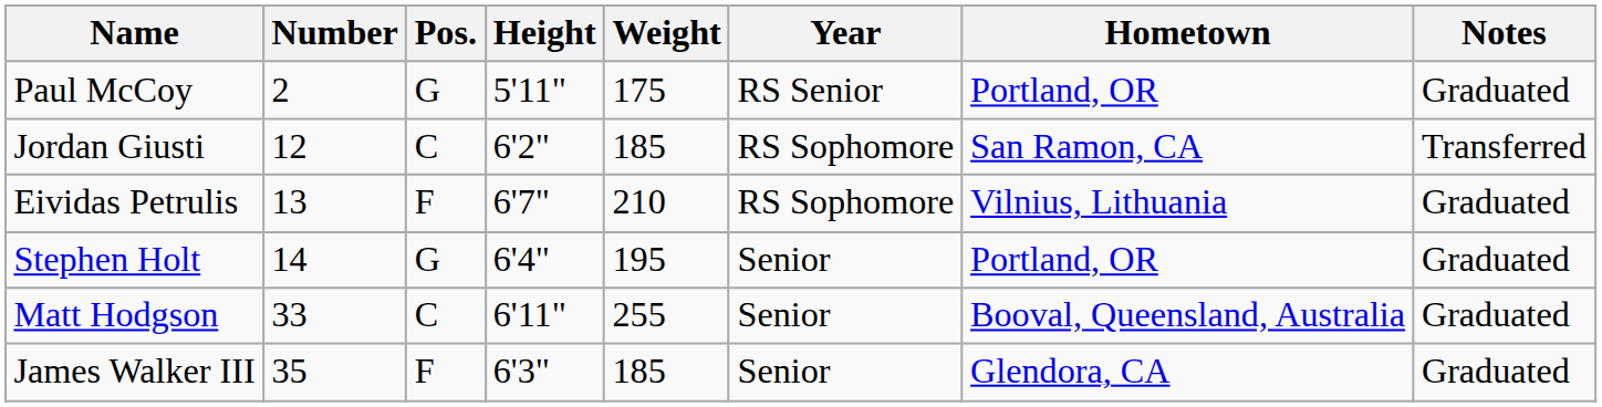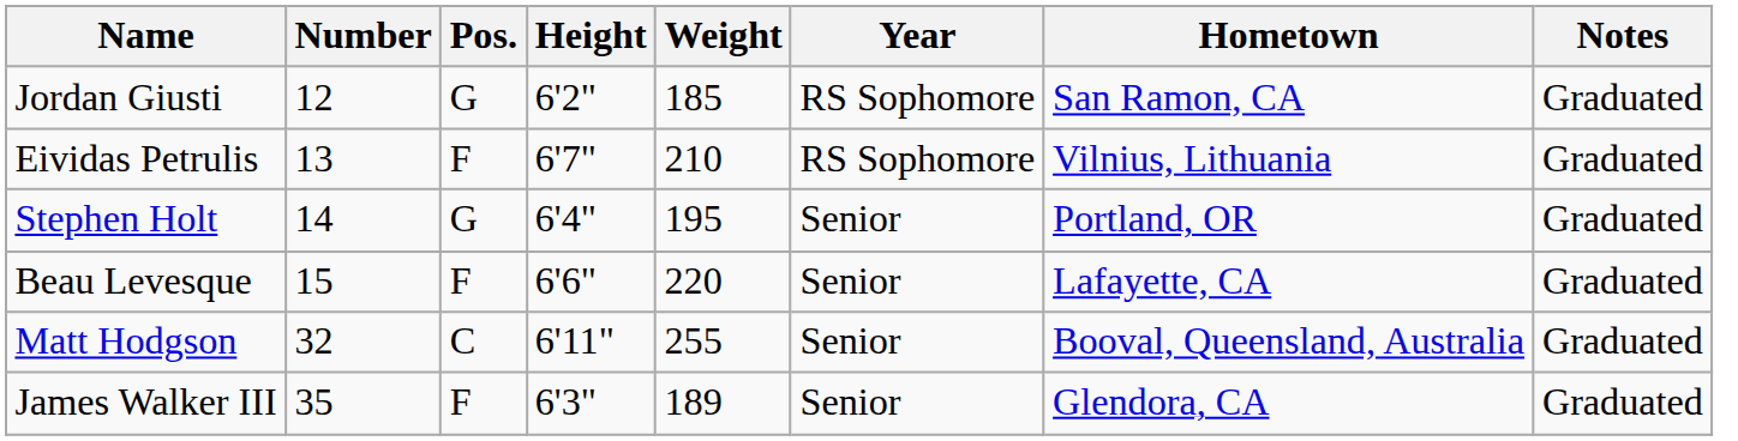- row: Paul McCoy | 2 | G | 5'11" | 175 | RS Senior | Portland, OR | Graduated
Jordan Giusti | Pos.: C -> G
Jordan Giusti | Notes: Transferred -> Graduated
+ row: Beau Levesque | 15 | F | 6'6" | 220 | Senior | Lafayette, CA | Graduated
Matt Hodgson | Number: 33 -> 32
James Walker III | Weight: 185 -> 189
